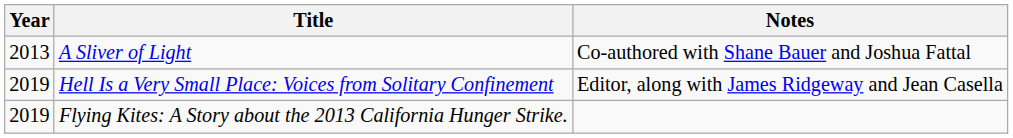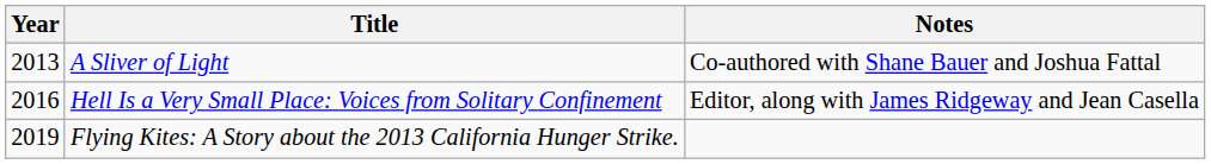Hell Is a Very Small Place: Voices from Solitary Confinement | Year: 2019 -> 2016
